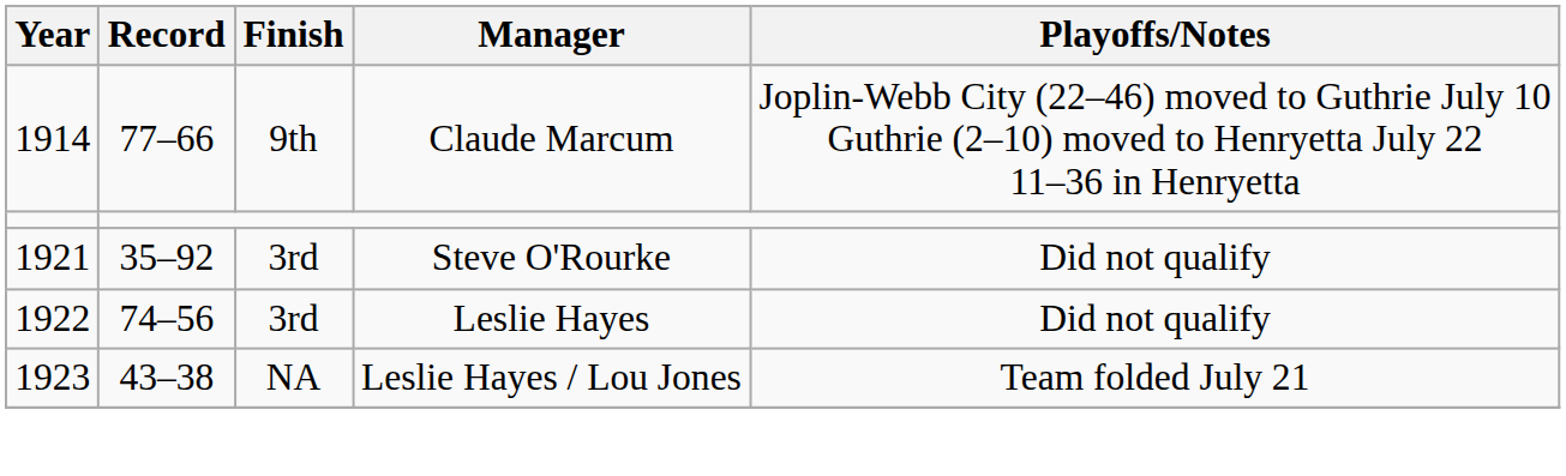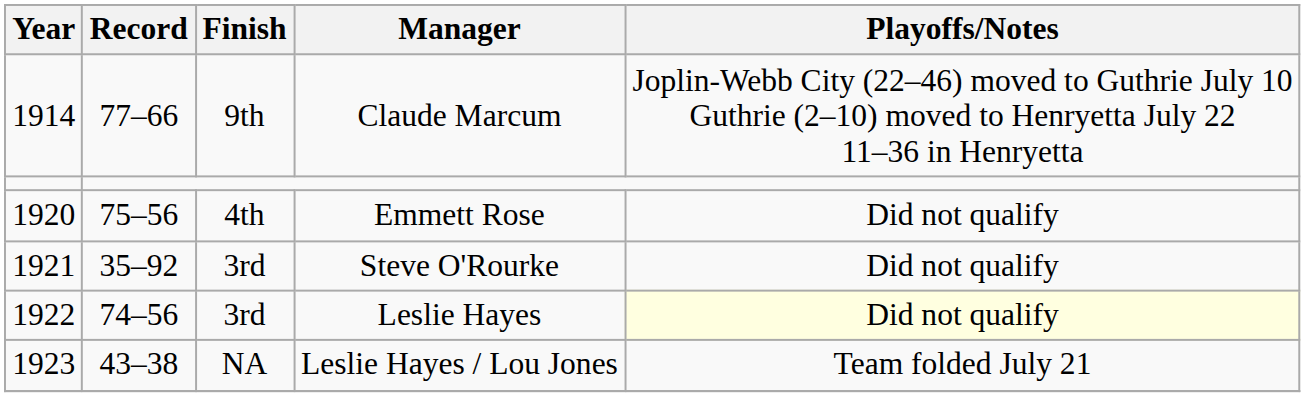+ row: 1920 | 75–56 | 4th | Emmett Rose | Did not qualify
Leslie Hayes | Playoffs/Notes: no background -> lightyellow background
